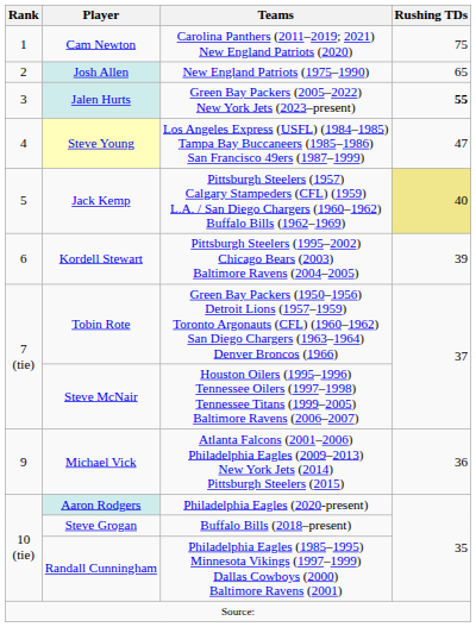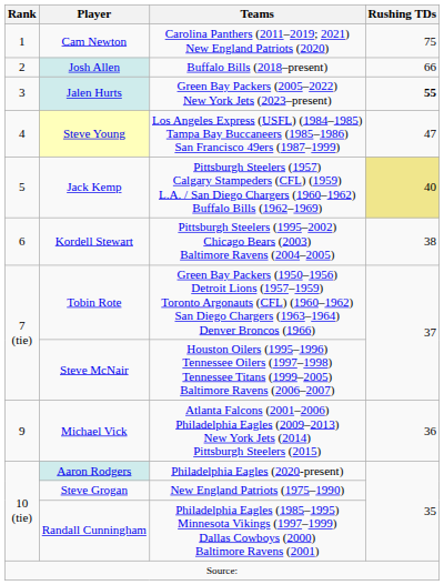Josh Allen | Teams: New England Patriots (1975–1990) -> Buffalo Bills (2018–present)
Josh Allen | Rushing TDs: 65 -> 66
Kordell Stewart | Rushing TDs: 39 -> 38
Steve Grogan | Teams: Buffalo Bills (2018–present) -> New England Patriots (1975–1990)
